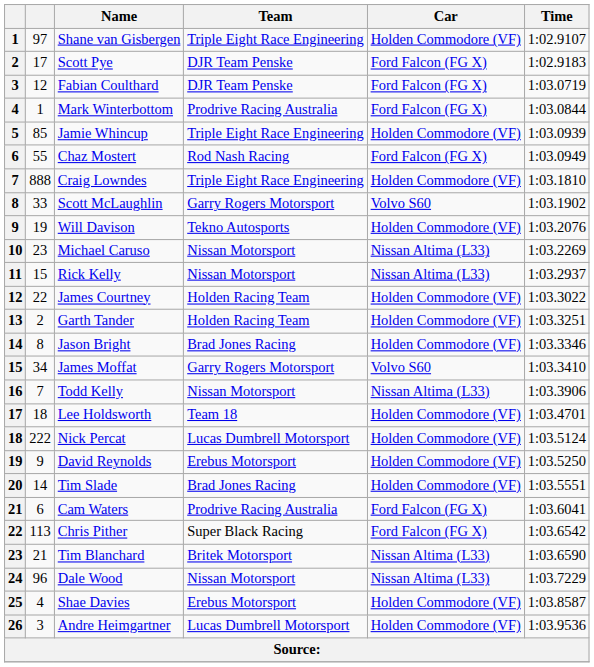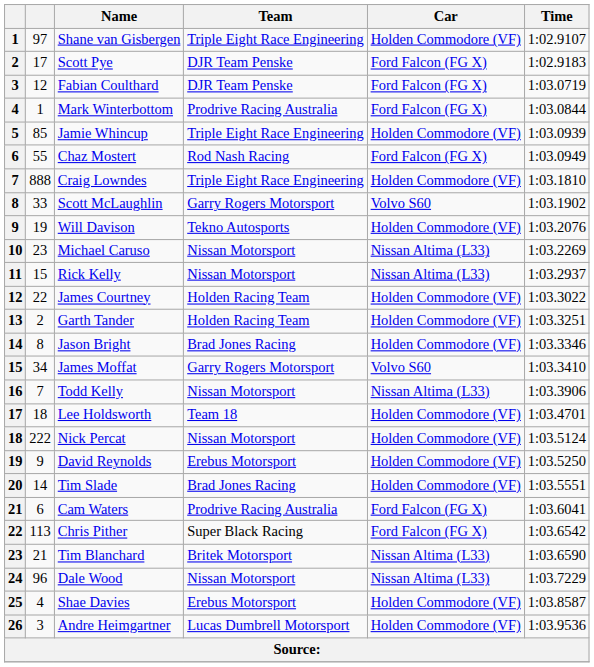Nick Percat | Team: Lucas Dumbrell Motorsport -> Nissan Motorsport
